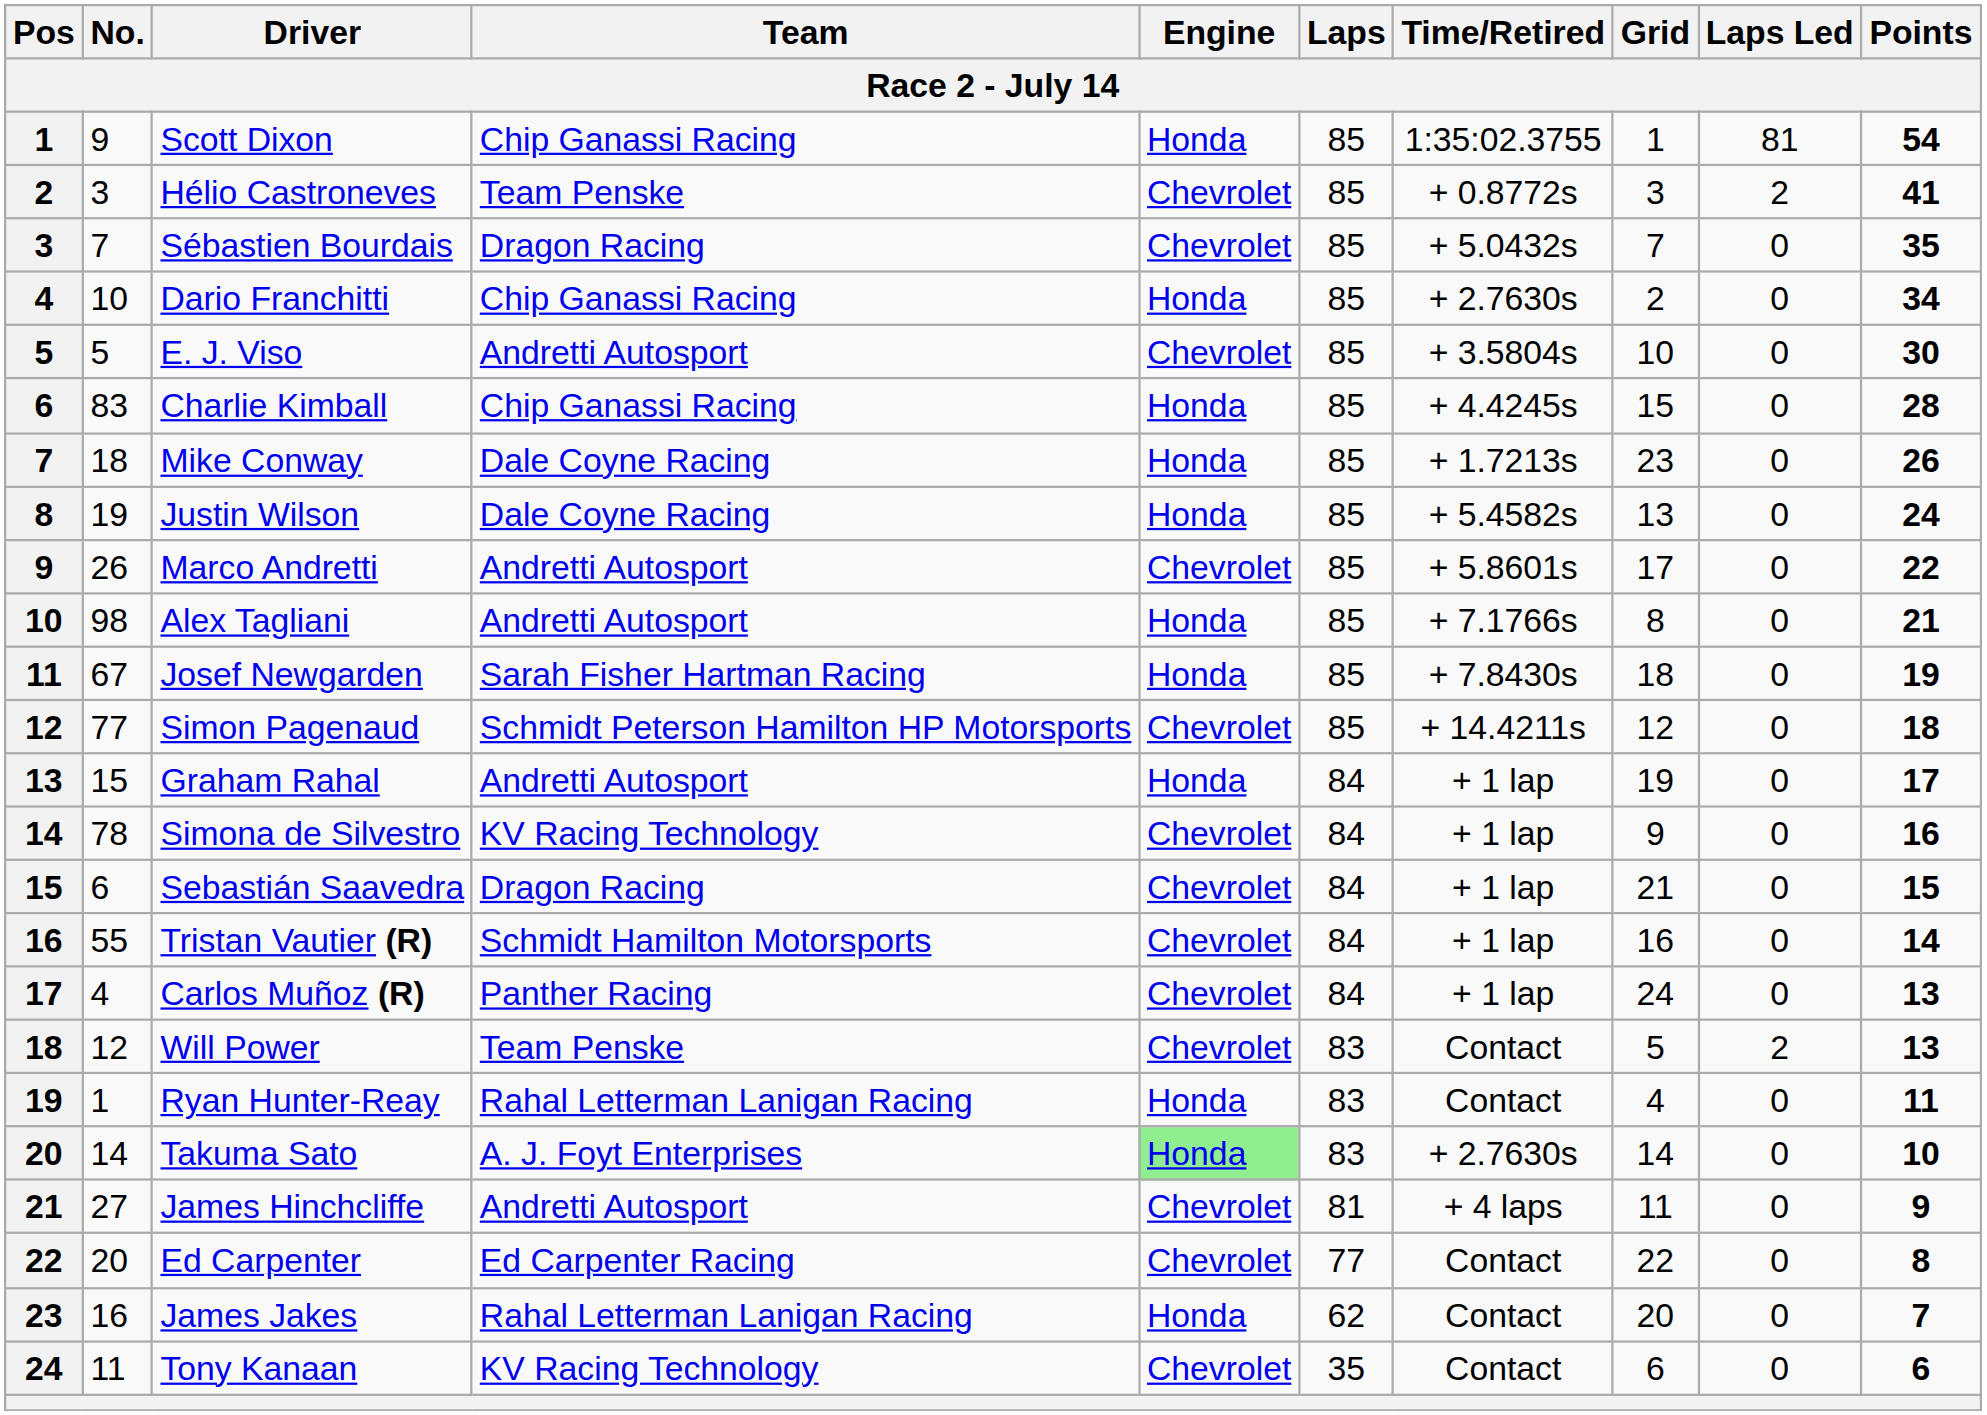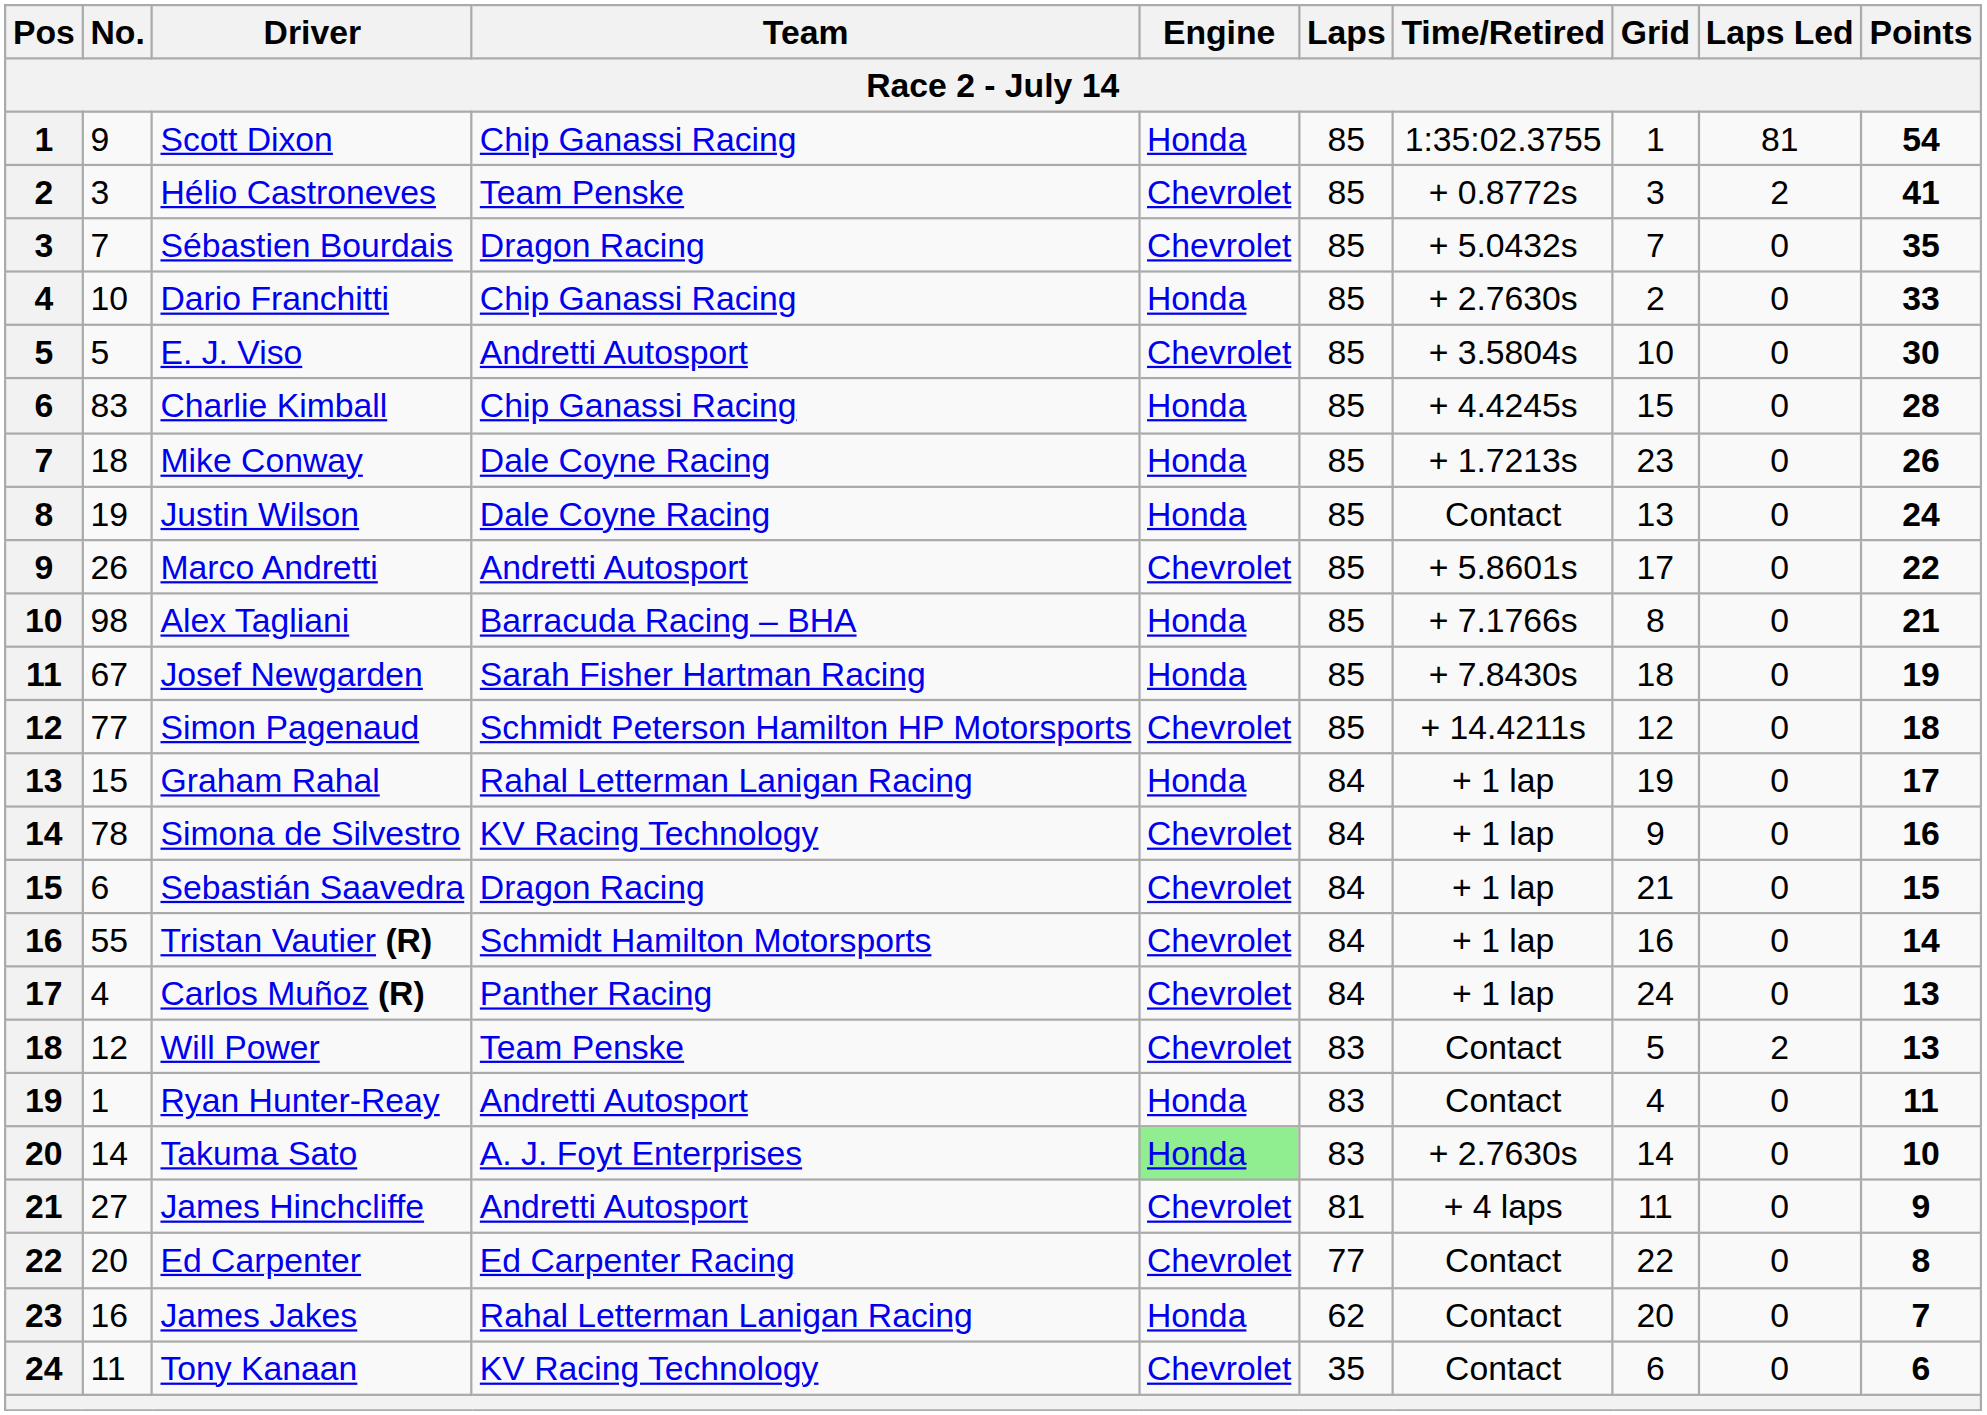Dario Franchitti | Points: 34 -> 33
Justin Wilson | Time/Retired: + 5.4582s -> Contact
Alex Tagliani | Team: Andretti Autosport -> Barracuda Racing – BHA
Graham Rahal | Team: Andretti Autosport -> Rahal Letterman Lanigan Racing
Ryan Hunter-Reay | Team: Rahal Letterman Lanigan Racing -> Andretti Autosport
